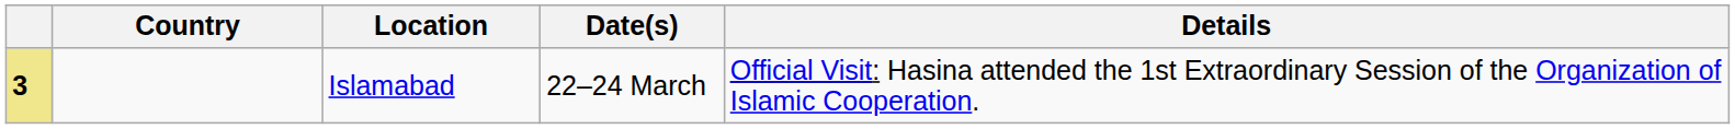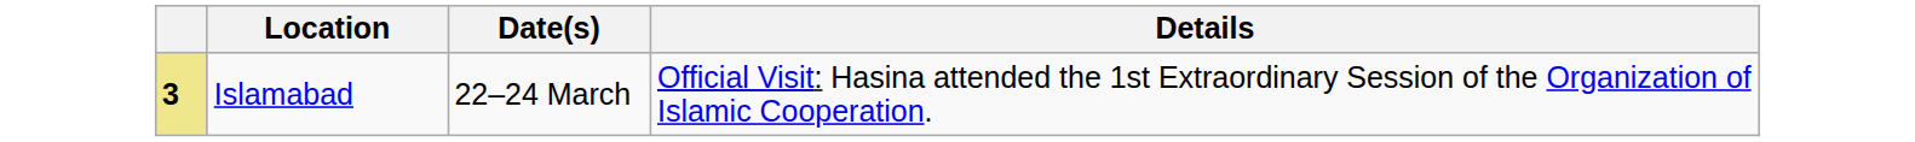- column: Country
